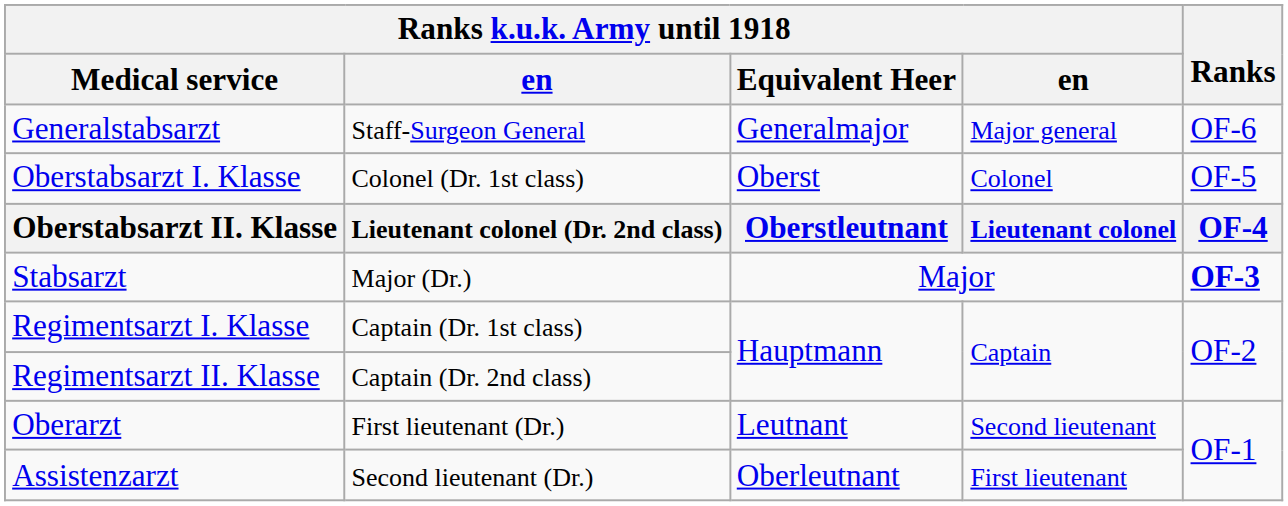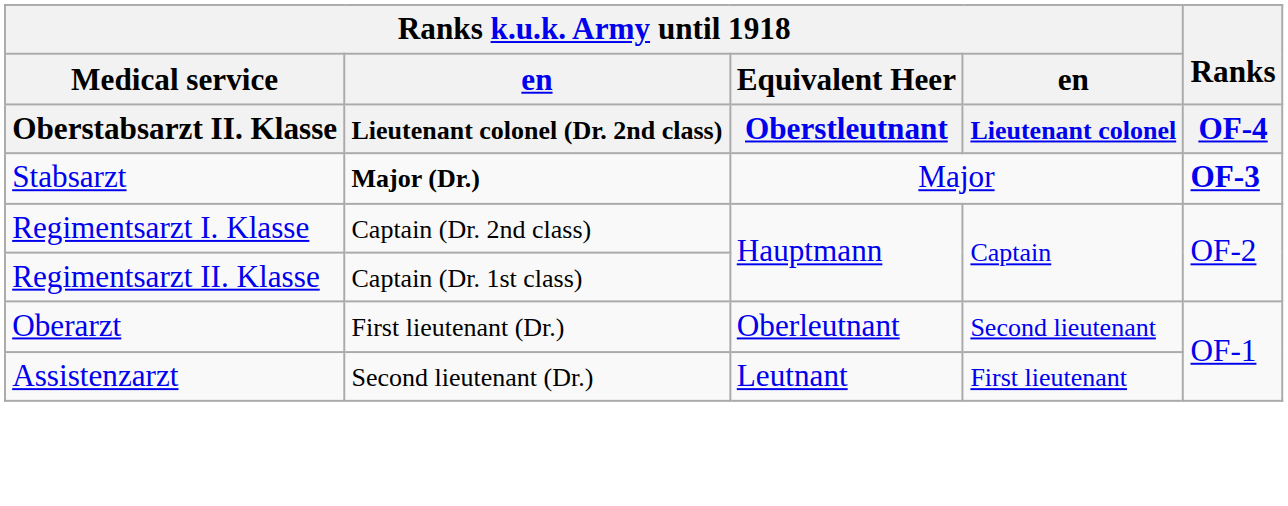- row: Generalstabsarzt | Staff-Surgeon General | Generalmajor | Major general | OF-6
- row: Oberstabsarzt I. Klasse | Colonel (Dr. 1st class) | Oberst | Colonel | OF-5
Stabsarzt | column 2: normal -> bold
Regimentsarzt I. Klasse | column 2: Captain (Dr. 1st class) -> Captain (Dr. 2nd class)
Regimentsarzt II. Klasse | column 2: Captain (Dr. 2nd class) -> Captain (Dr. 1st class)
Oberarzt | Ranks k.u.k. Army until 1918 / Equivalent Heer: Leutnant -> Oberleutnant
Assistenzarzt | Ranks k.u.k. Army until 1918 / Equivalent Heer: Oberleutnant -> Leutnant
